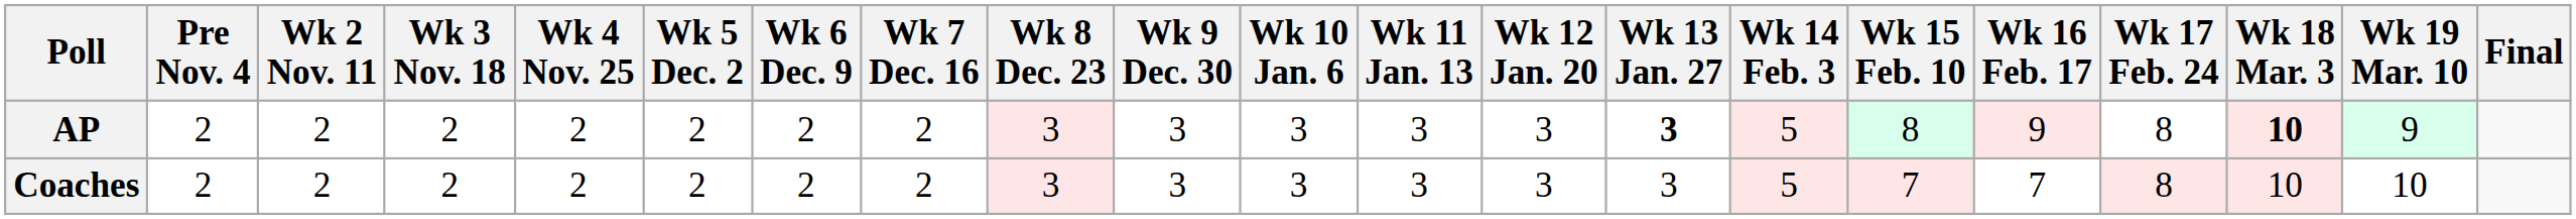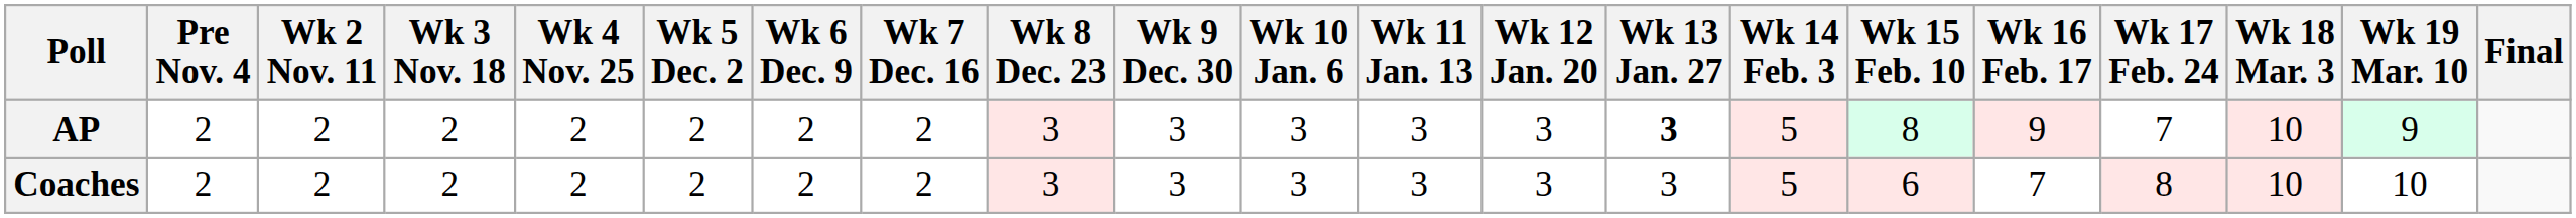AP | Wk 17 Feb. 24: 8 -> 7
AP | Wk 18 Mar. 3: bold -> normal
Coaches | Wk 15 Feb. 10: 7 -> 6
